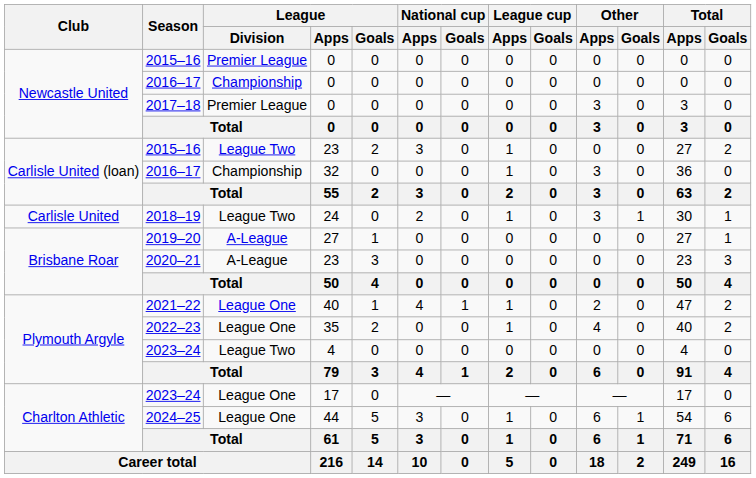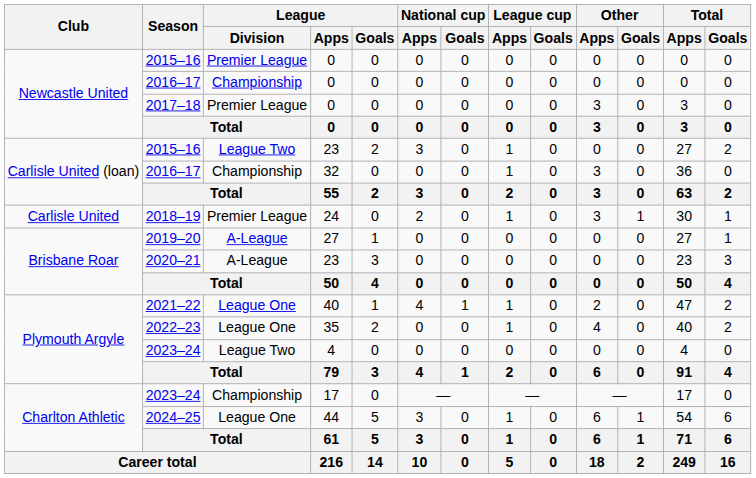2018–19 | League / Division: League Two -> Premier League
2023–24 / 17 | League / Division: League One -> Championship
